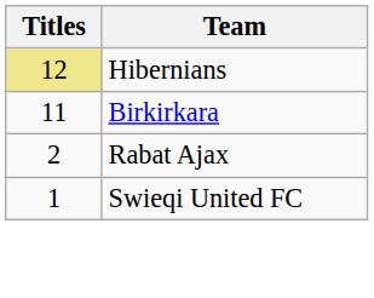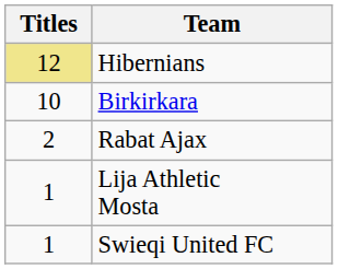Birkirkara | Titles: 11 -> 10
+ row: 1 | Lija Athletic Mosta
